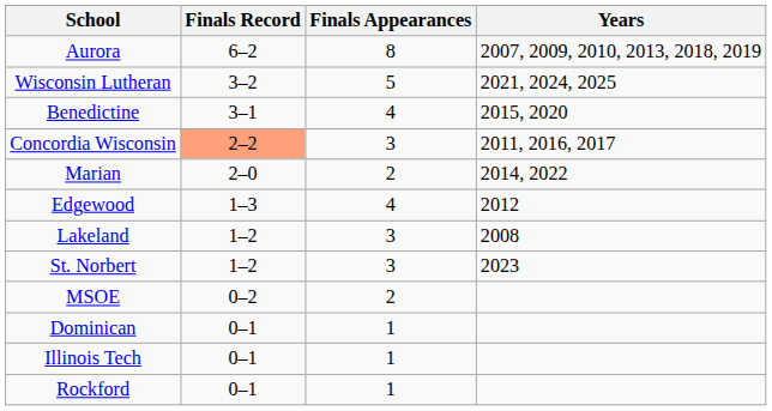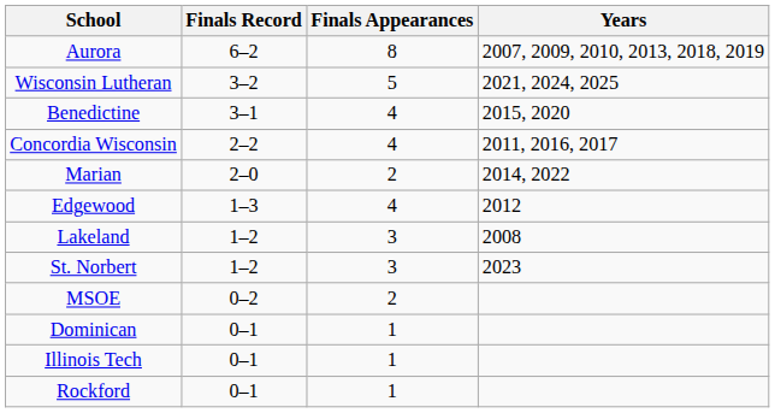Concordia Wisconsin | Finals Record: lightsalmon background -> no background
Concordia Wisconsin | Finals Appearances: 3 -> 4
